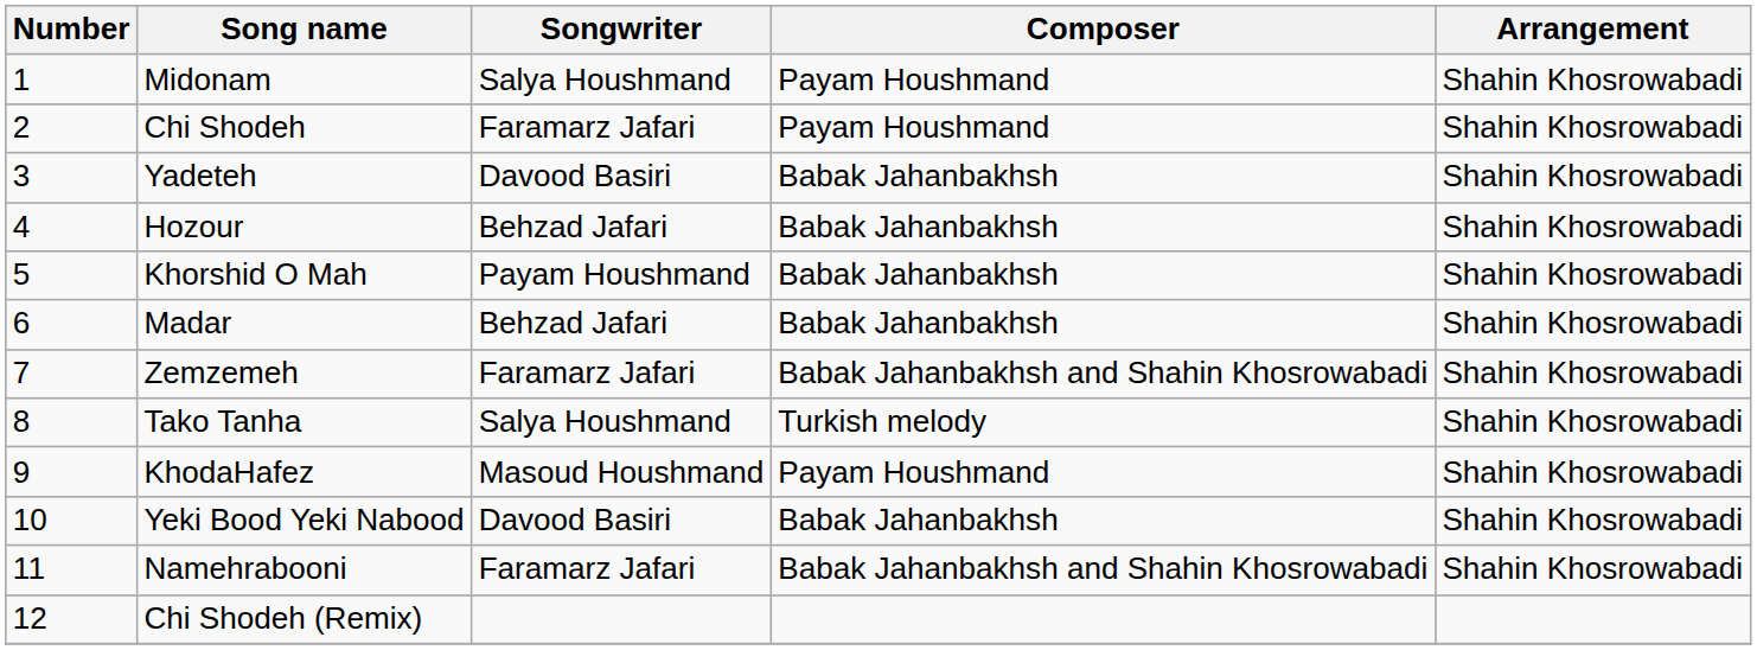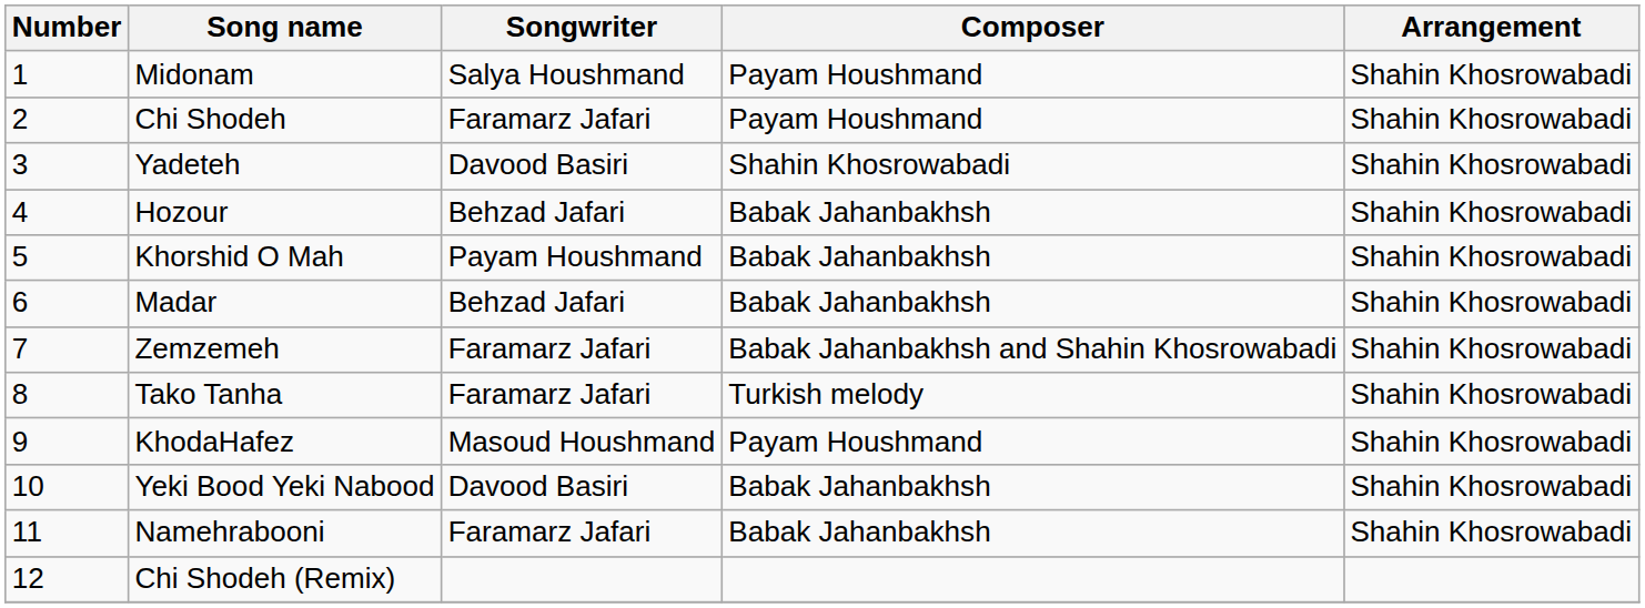Yadeteh | Composer: Babak Jahanbakhsh -> Shahin Khosrowabadi
Tako Tanha | Songwriter: Salya Houshmand -> Faramarz Jafari
Namehrabooni | Composer: Babak Jahanbakhsh and Shahin Khosrowabadi -> Babak Jahanbakhsh
